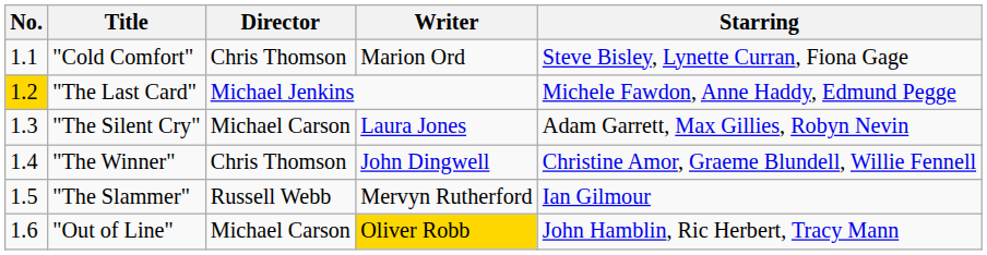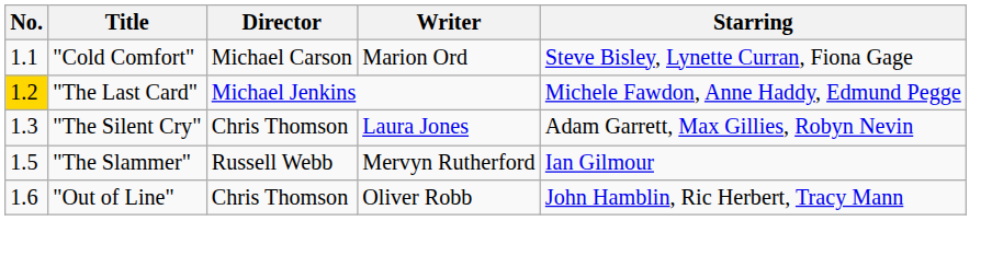"Cold Comfort" | Director: Chris Thomson -> Michael Carson
"The Silent Cry" | Director: Michael Carson -> Chris Thomson
- row: 1.4 | "The Winner" | Chris Thomson | John Dingwell | Christine Amor, Graeme Blundell, Willie Fennell
"Out of Line" | Director: Michael Carson -> Chris Thomson
"Out of Line" | Writer: gold background -> no background
